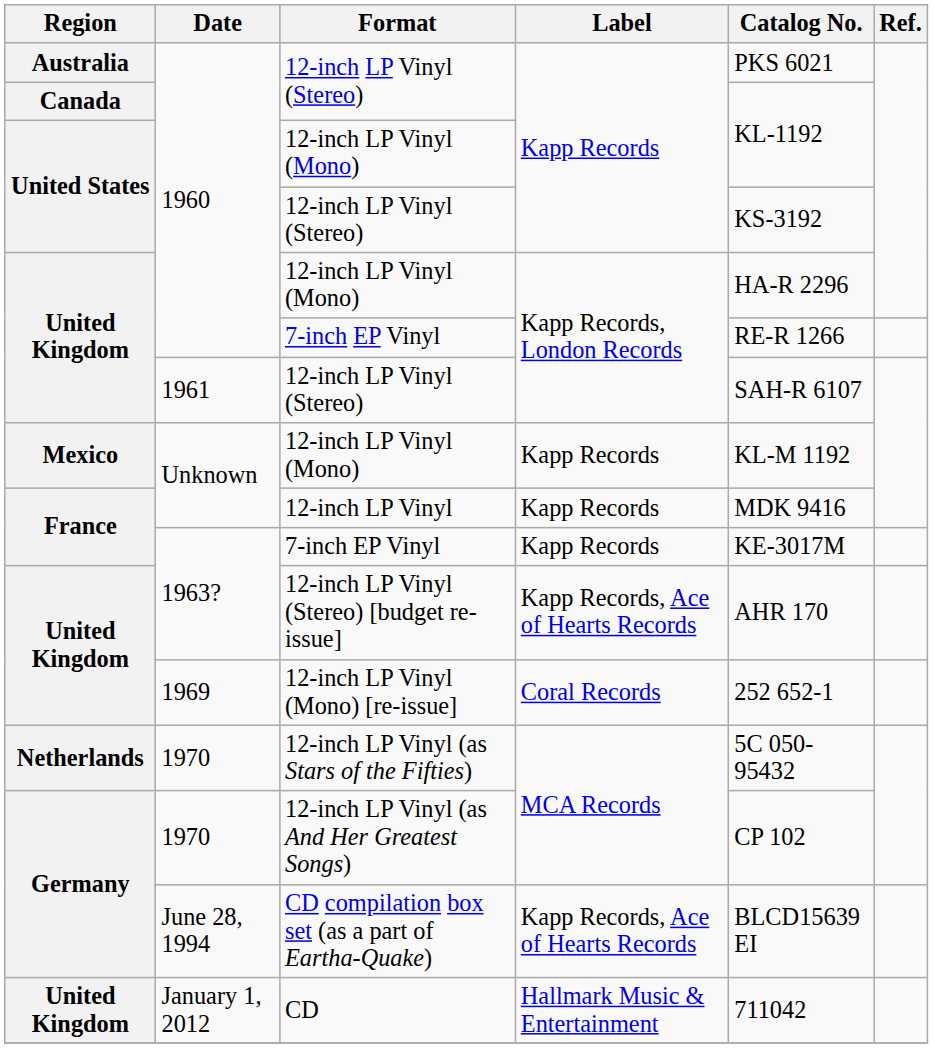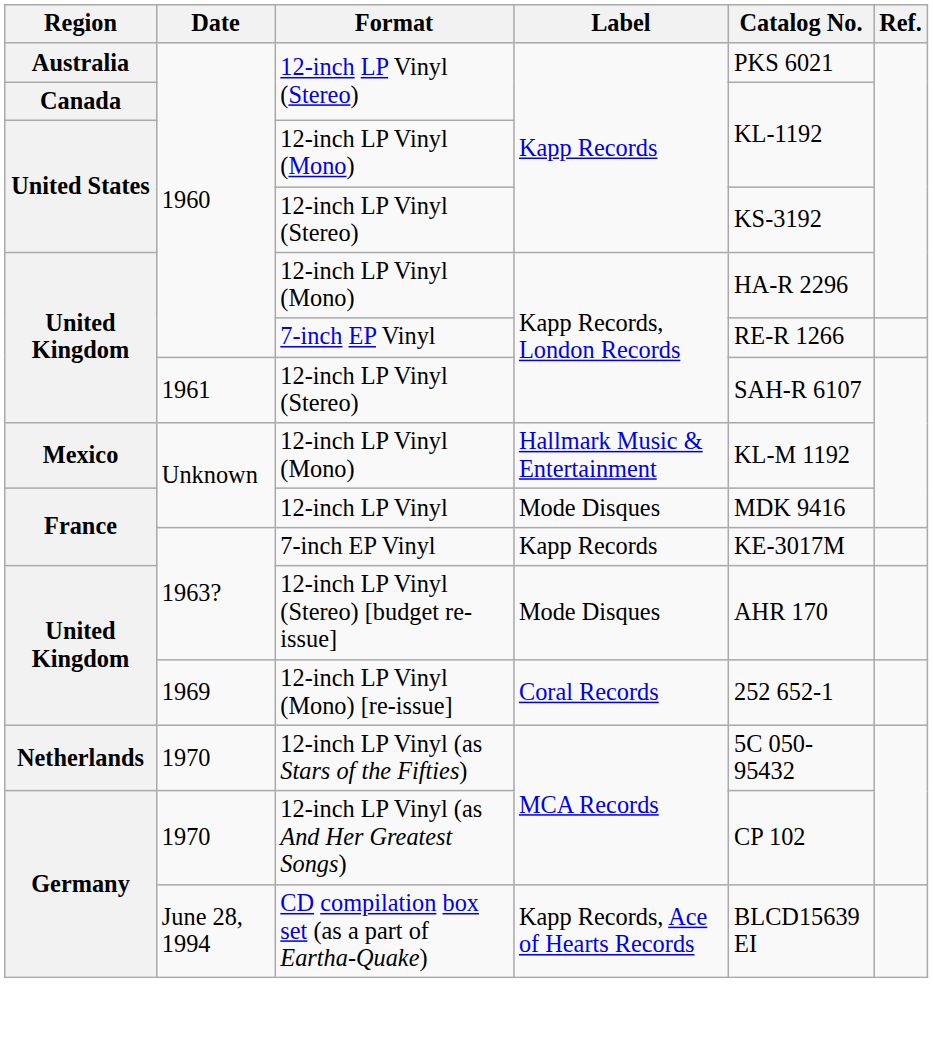Mexico / 12-inch LP Vinyl (Mono) | Label: Kapp Records -> Hallmark Music & Entertainment
12-inch LP Vinyl | Label: Kapp Records -> Mode Disques
12-inch LP Vinyl (Stereo) [budget re-issue] | Label: Kapp Records, Ace of Hearts Records -> Mode Disques
- row: United Kingdom | January 1, 2012 | CD | Hallmark Music & Entertainment | 711042
